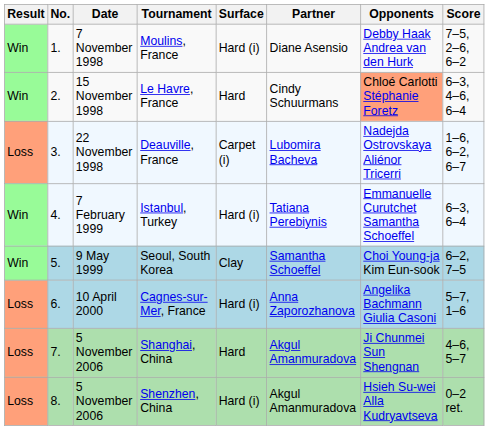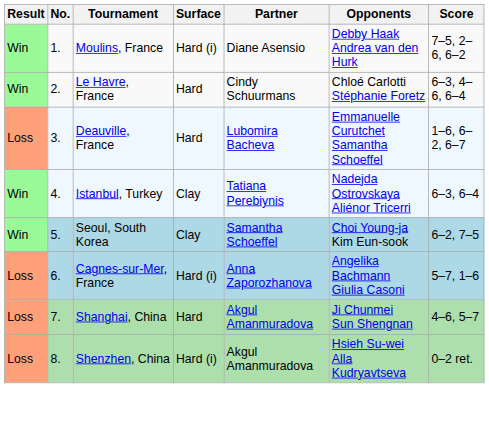- column: Date | 7 November 1998 | 15 November 1998 | 22 November 1998 | 7 February 1999 | 9 May 1999 | 10 April 2000 | 5 November 2006 | 5 November 2006
Le Havre, France | Opponents: lightsalmon background -> no background
Deauville, France | Surface: Carpet (i) -> Hard
Deauville, France | Opponents: Nadejda Ostrovskaya Aliénor Tricerri -> Emmanuelle Curutchet Samantha Schoeffel
Istanbul, Turkey | Surface: Hard (i) -> Clay
Istanbul, Turkey | Opponents: Emmanuelle Curutchet Samantha Schoeffel -> Nadejda Ostrovskaya Aliénor Tricerri
